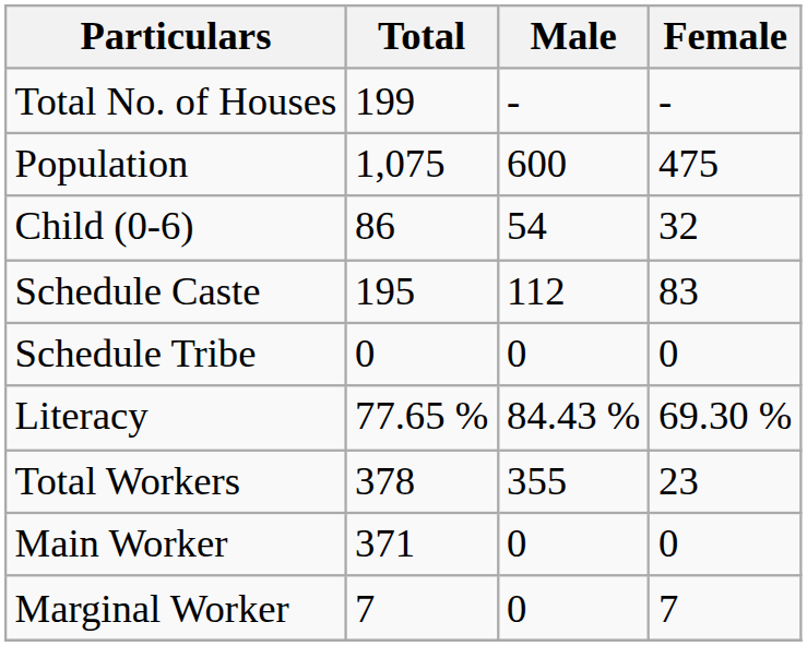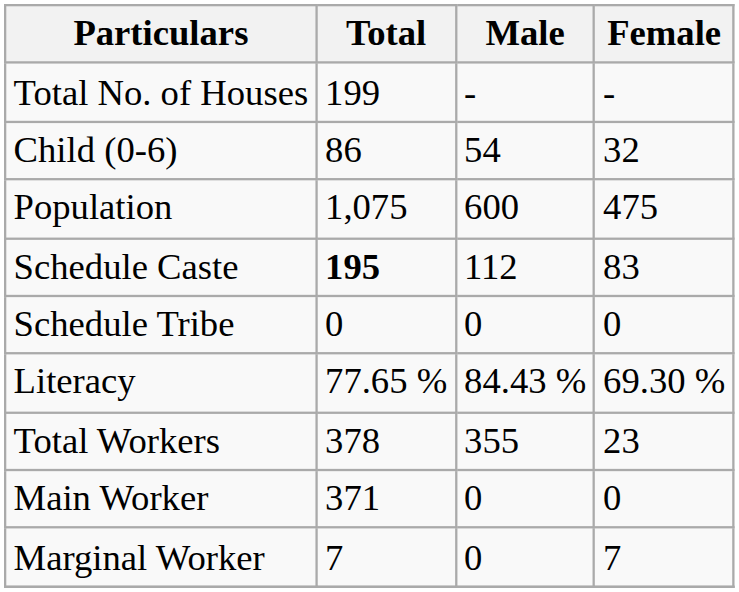rows swapped: Population <-> Child (0-6)
Schedule Caste | Total: normal -> bold
